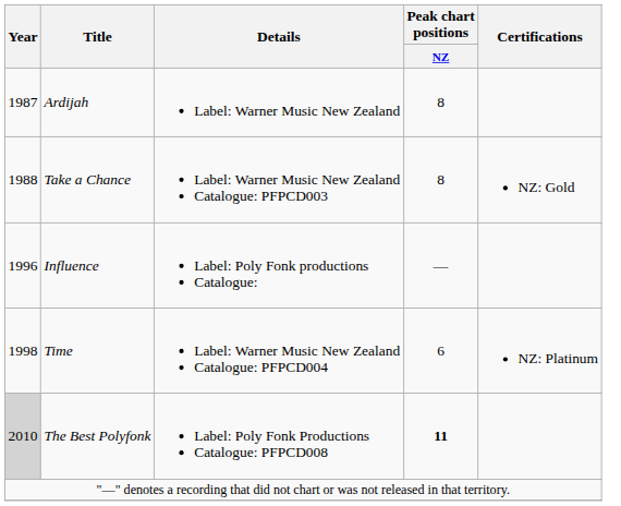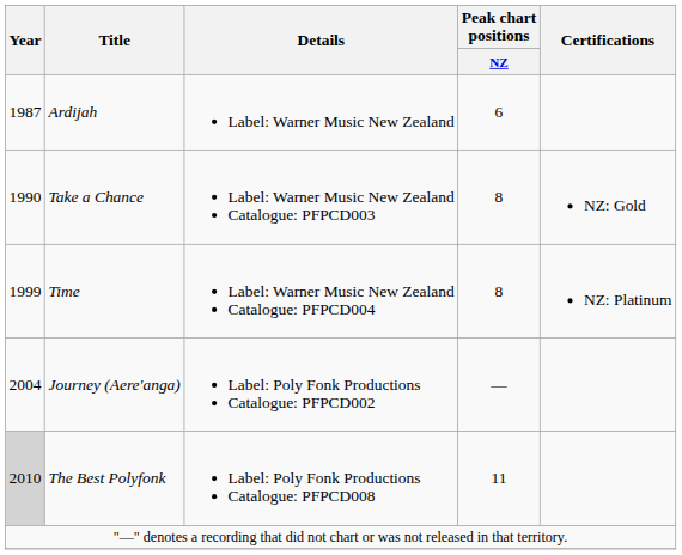Ardijah | Peak chart positions / NZ: 8 -> 6
Take a Chance | Year: 1988 -> 1990
- row: 1996 | Influence | Label: Poly Fonk productions Catalogue: | —
Time | Year: 1998 -> 1999
Time | Peak chart positions / NZ: 6 -> 8
+ row: 2004 | Journey (Aere'anga) | Label: Poly Fonk Productions Catalogue: PFPCD002 | —
The Best Polyfonk | Peak chart positions / NZ: bold -> normal
